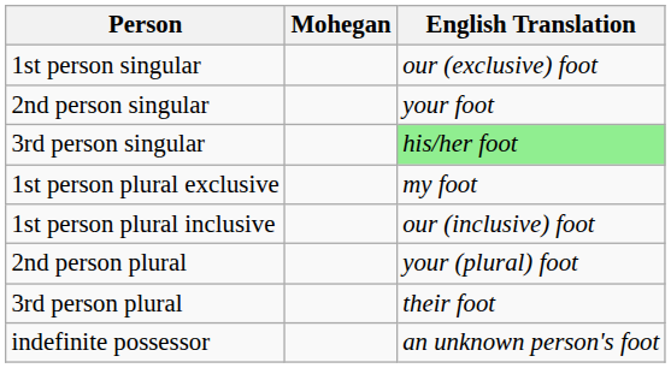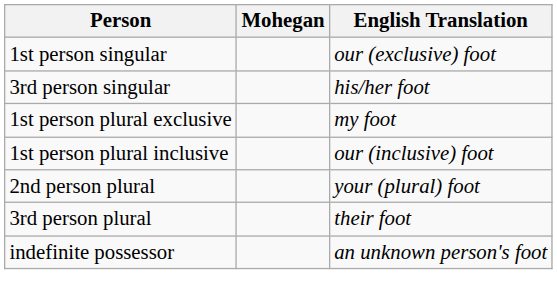- row: 2nd person singular | your foot
3rd person singular | English Translation: lightgreen background -> no background
